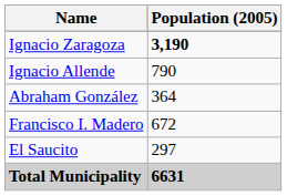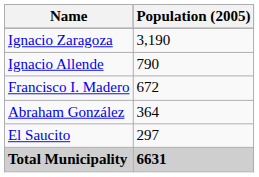Ignacio Zaragoza | Population (2005): bold -> normal
rows swapped: Francisco I. Madero <-> Abraham González
